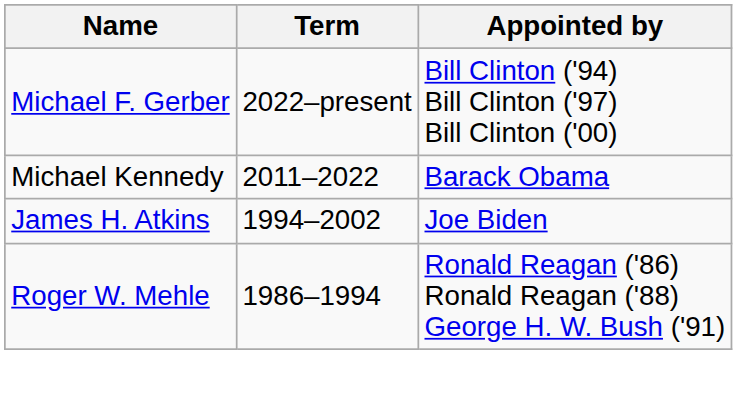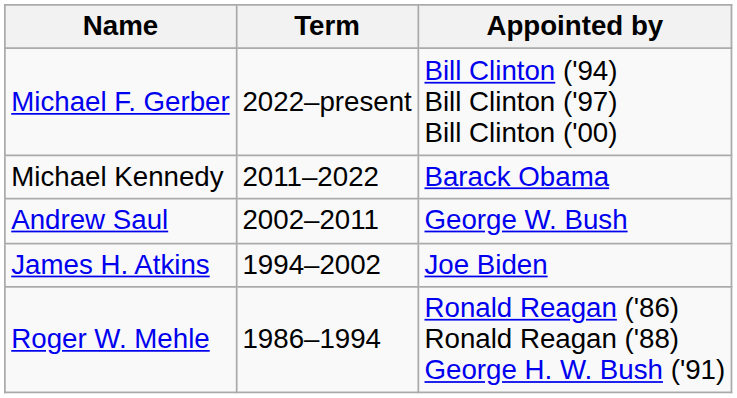+ row: Andrew Saul | 2002–2011 | George W. Bush
